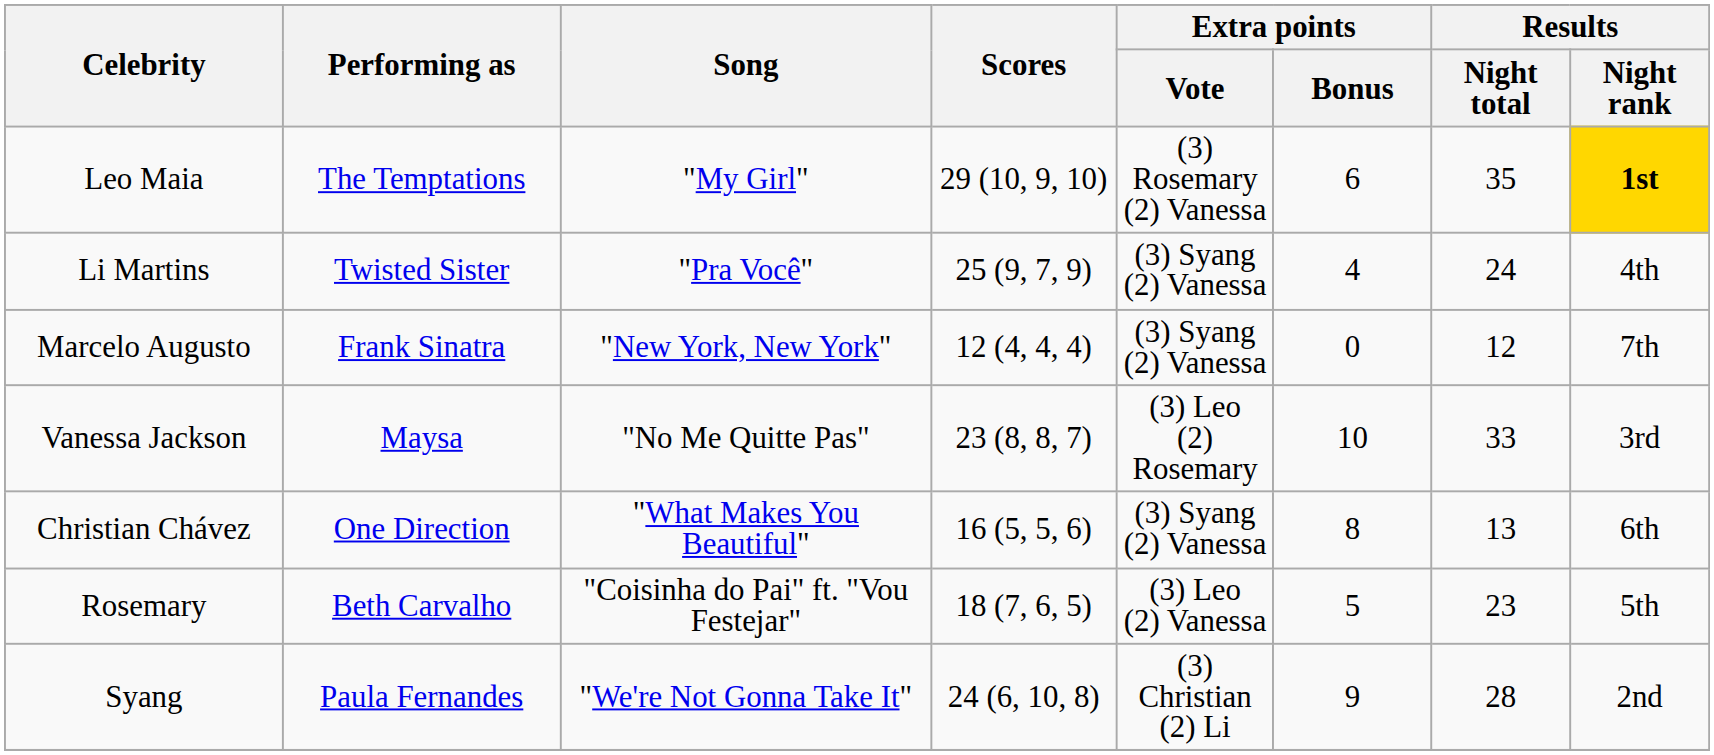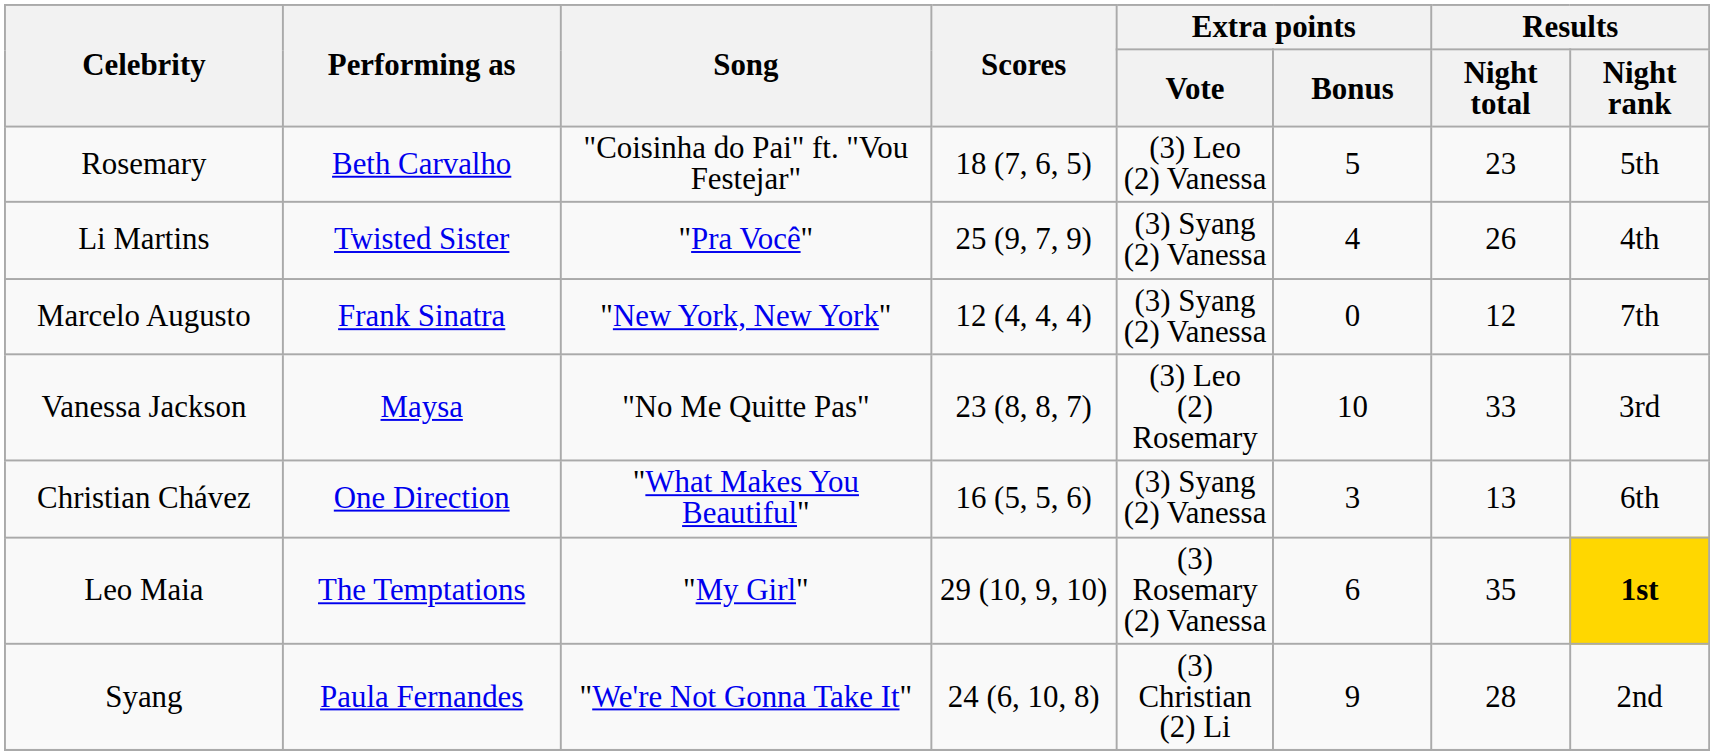rows swapped: Rosemary <-> Leo Maia
Li Martins | Results / Night total: 24 -> 26
Christian Chávez | Extra points / Bonus: 8 -> 3
